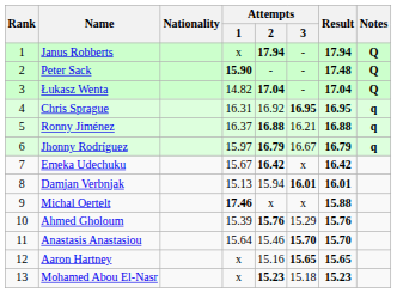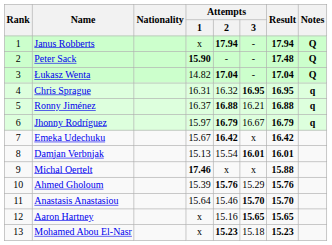Chris Sprague | Attempts / 2: 16.92 -> 16.32
Damjan Verbnjak | Attempts / 2: 15.94 -> 15.54
